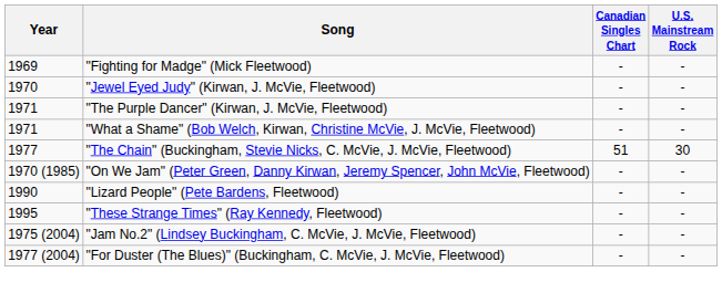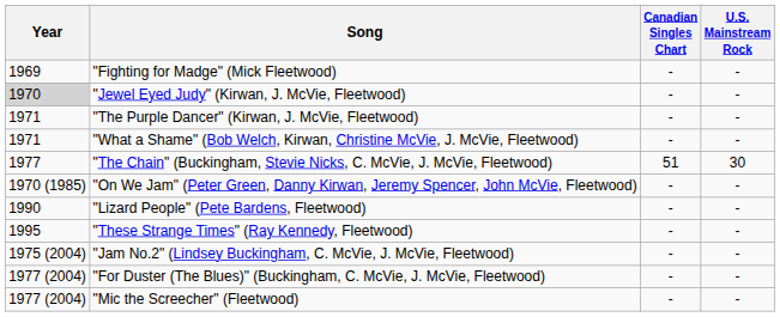"Jewel Eyed Judy" (Kirwan, J. McVie, Fleetwood) | Year: no background -> lightgrey background
+ row: 1977 (2004) | "Mic the Screecher" (Fleetwood) | - | -
